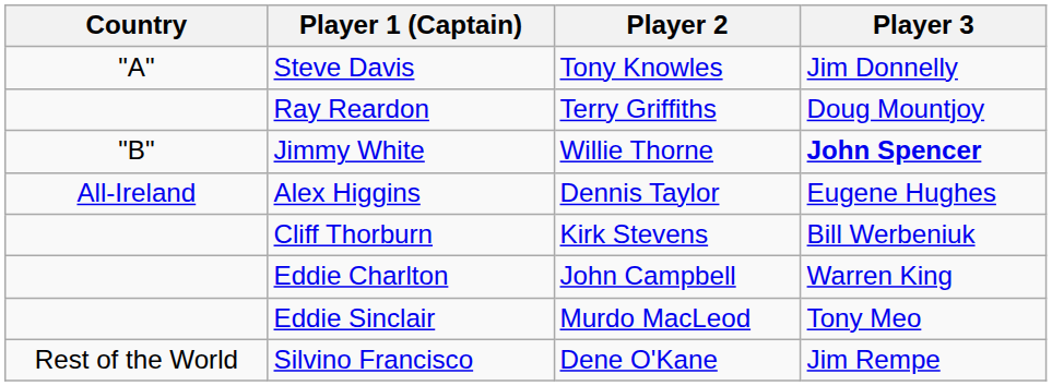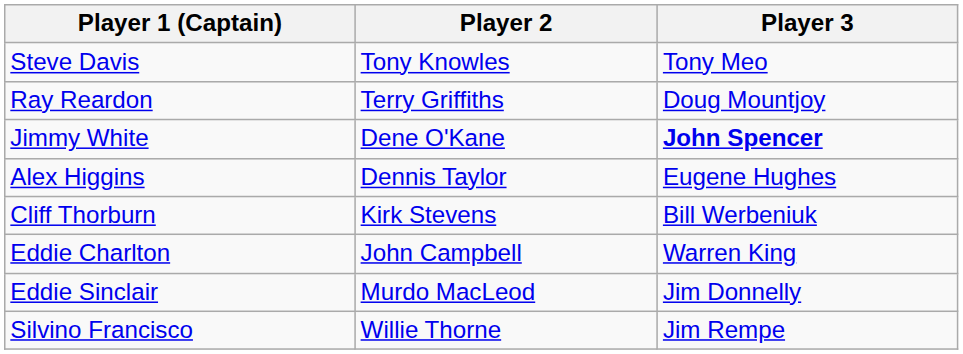- column: Country | "A" | "B" | All-Ireland | Rest of the World
Steve Davis | Player 3: Jim Donnelly -> Tony Meo
Jimmy White | Player 2: Willie Thorne -> Dene O'Kane
Eddie Sinclair | Player 3: Tony Meo -> Jim Donnelly
Silvino Francisco | Player 2: Dene O'Kane -> Willie Thorne
